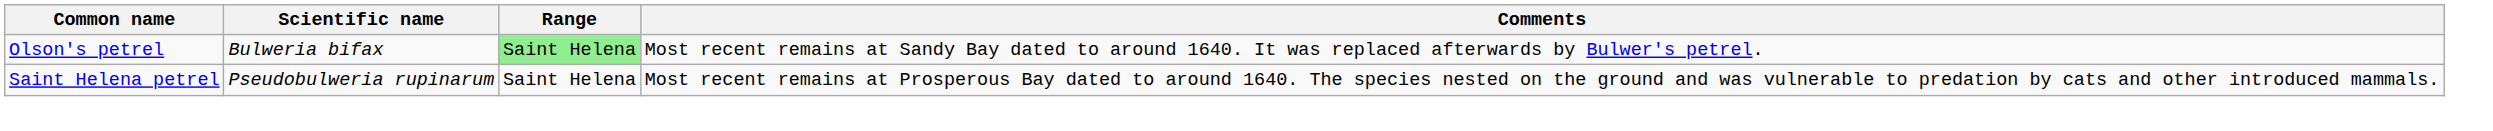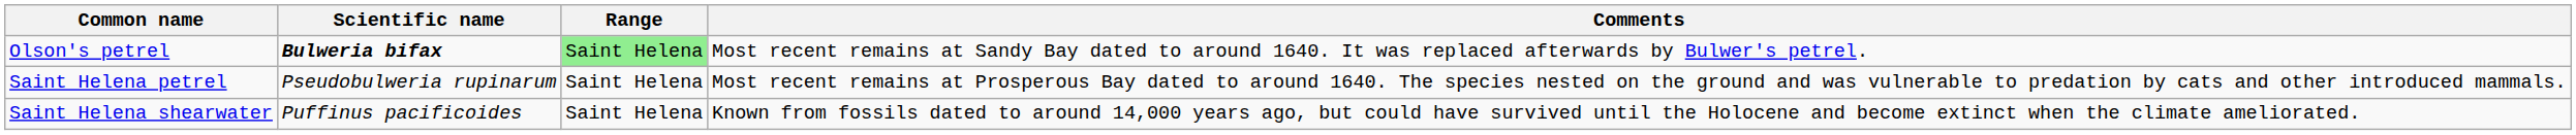Olson's petrel | Scientific name: normal -> bold
+ row: Saint Helena shearwater | Puffinus pacificoides | Saint Helena | Known from fossils dated to around 14,000 years ago, but could have survived until the Holocene and become extinct when the climate ameliorated.
